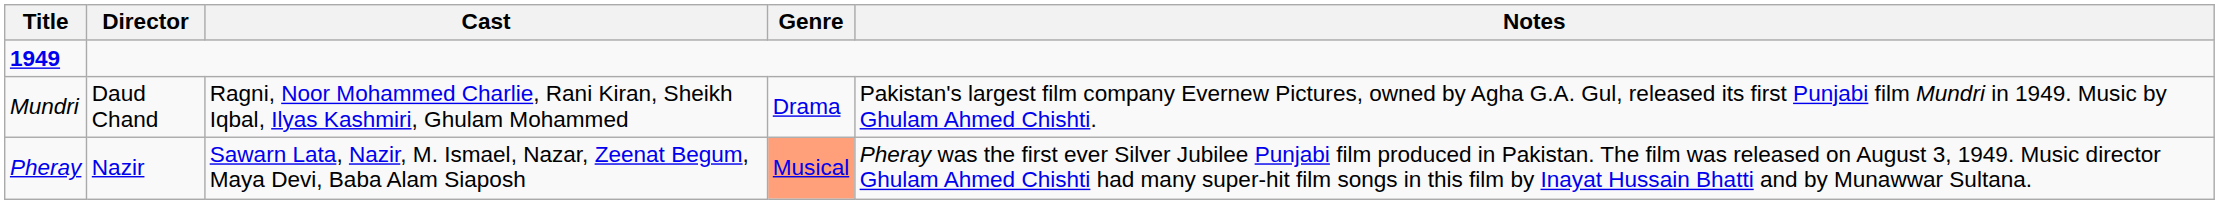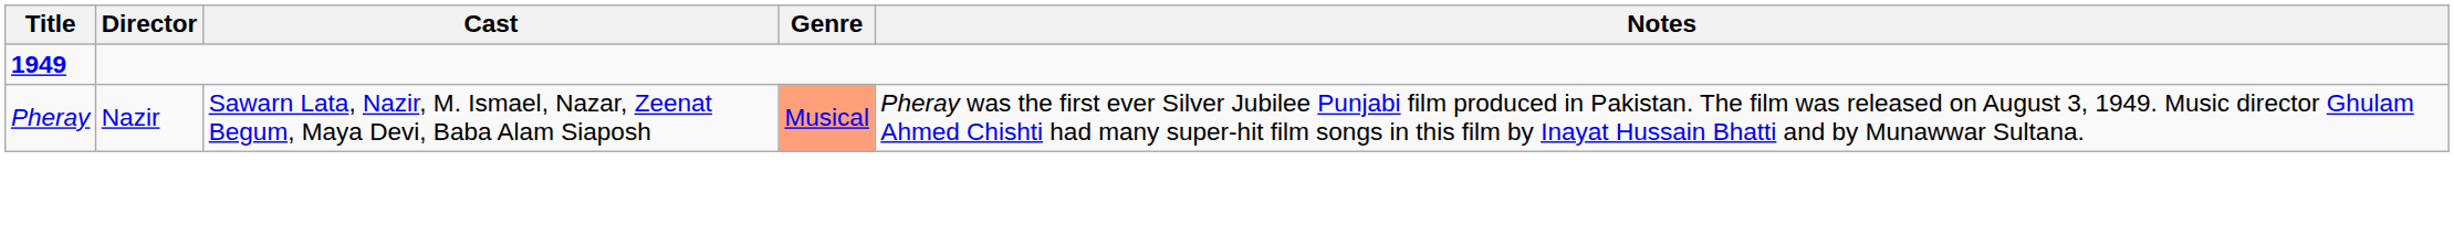- row: Mundri | Daud Chand | Ragni, Noor Mohammed Charlie, Rani Kiran, Sheikh Iqbal, Ilyas Kashmiri, Ghulam Mohammed | Drama | Pakistan's largest film company Evernew Pictures, owned by Agha G.A. Gul, released its first Punjabi film Mundri in 1949. Music by Ghulam Ahmed Chishti.
